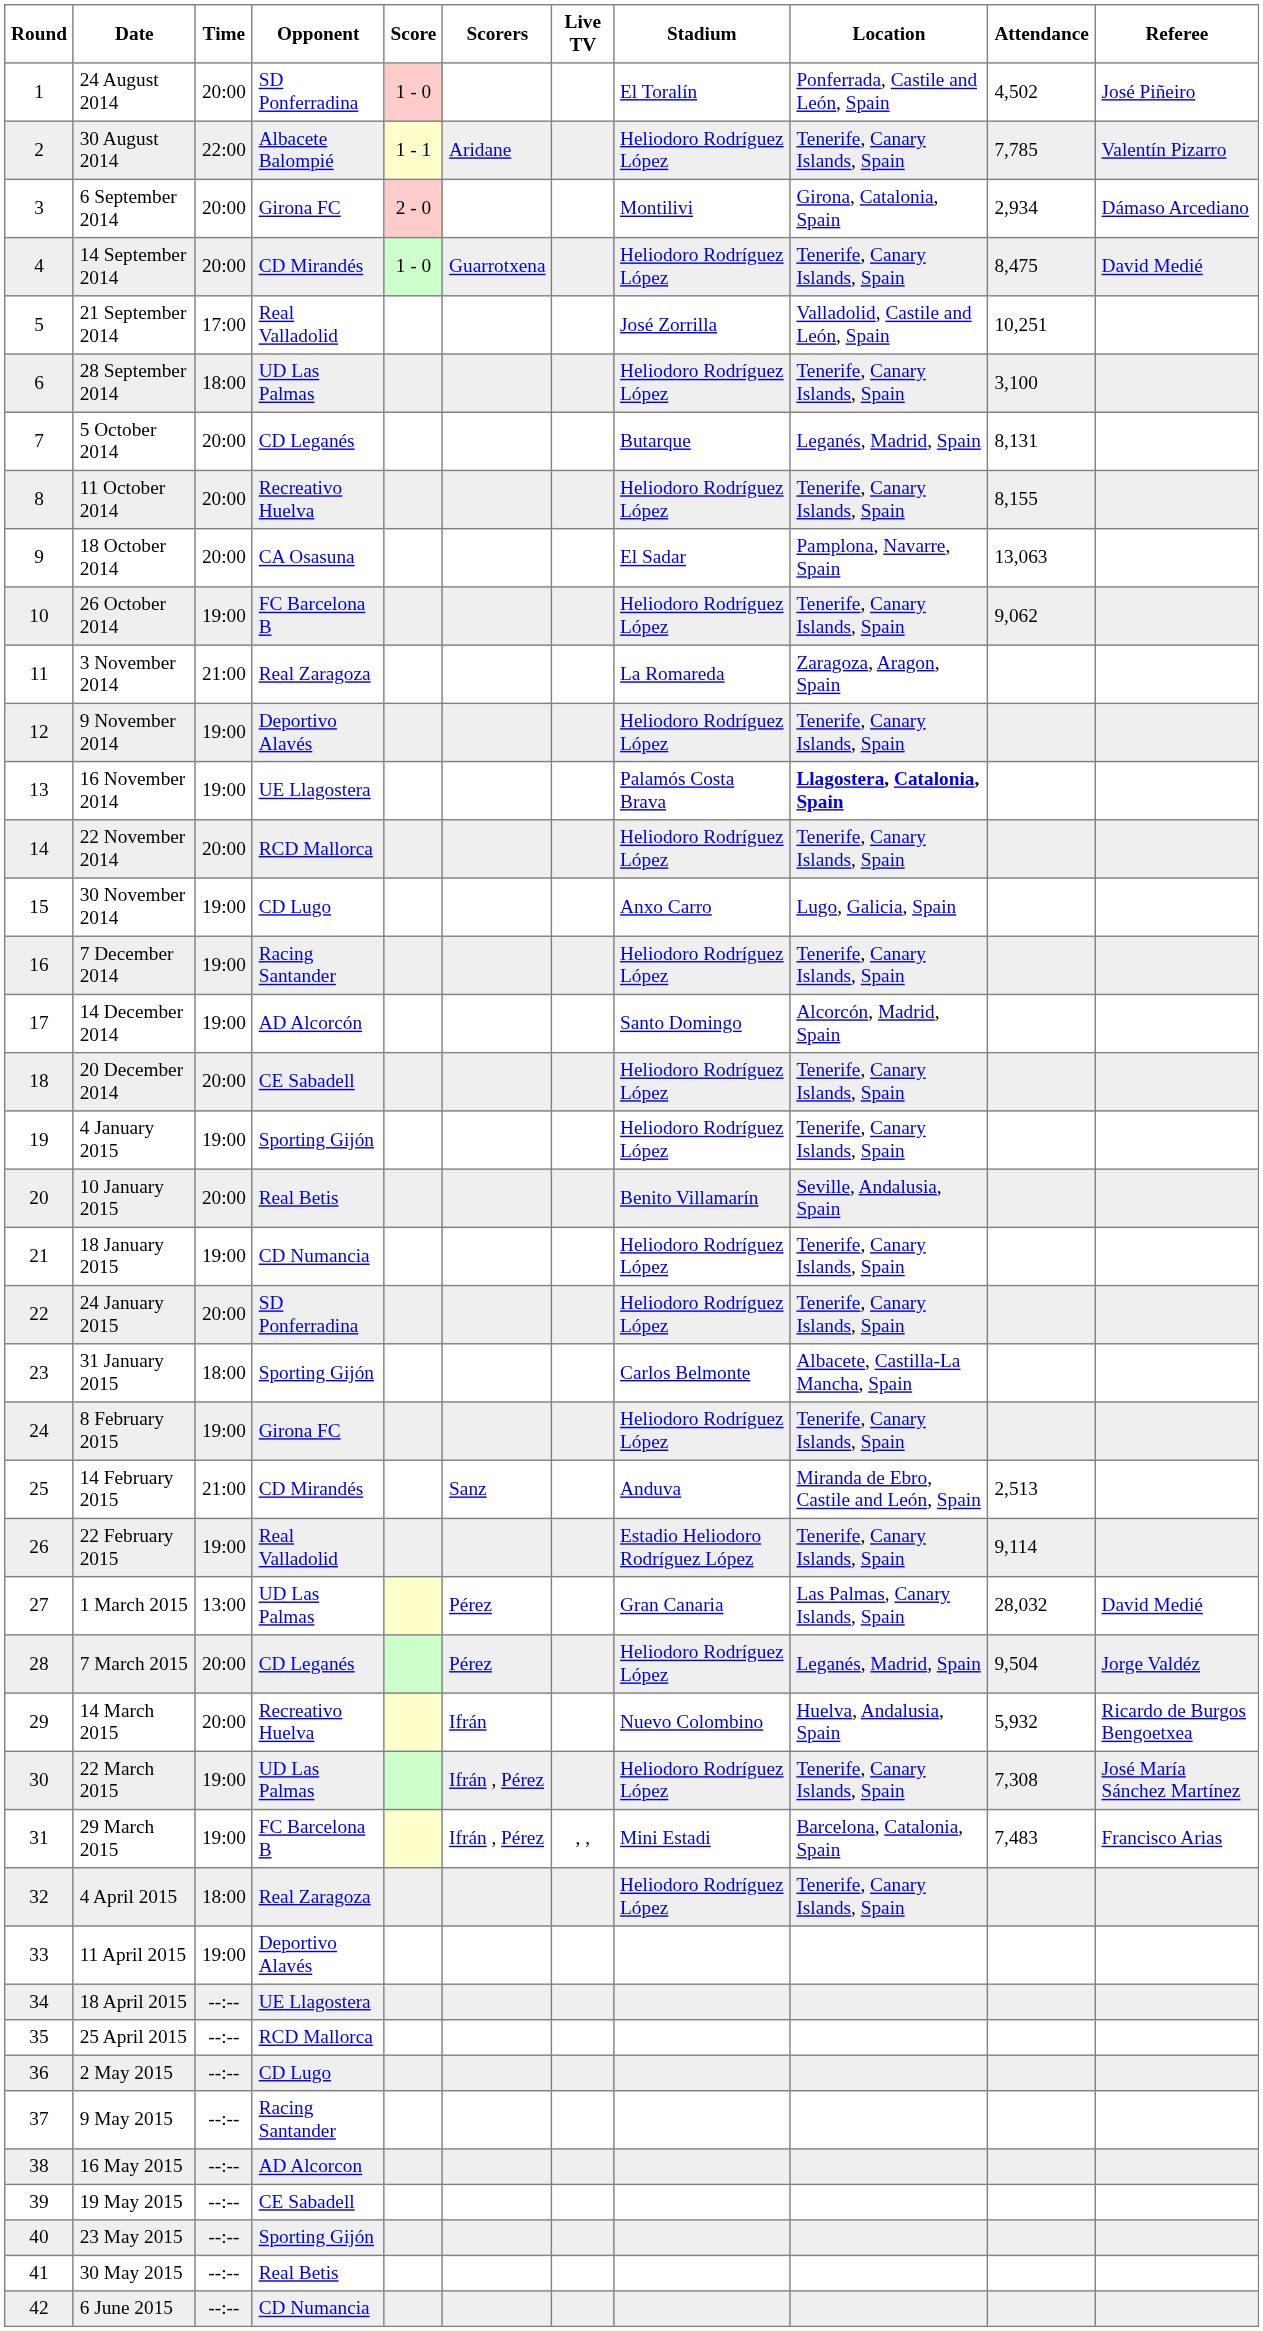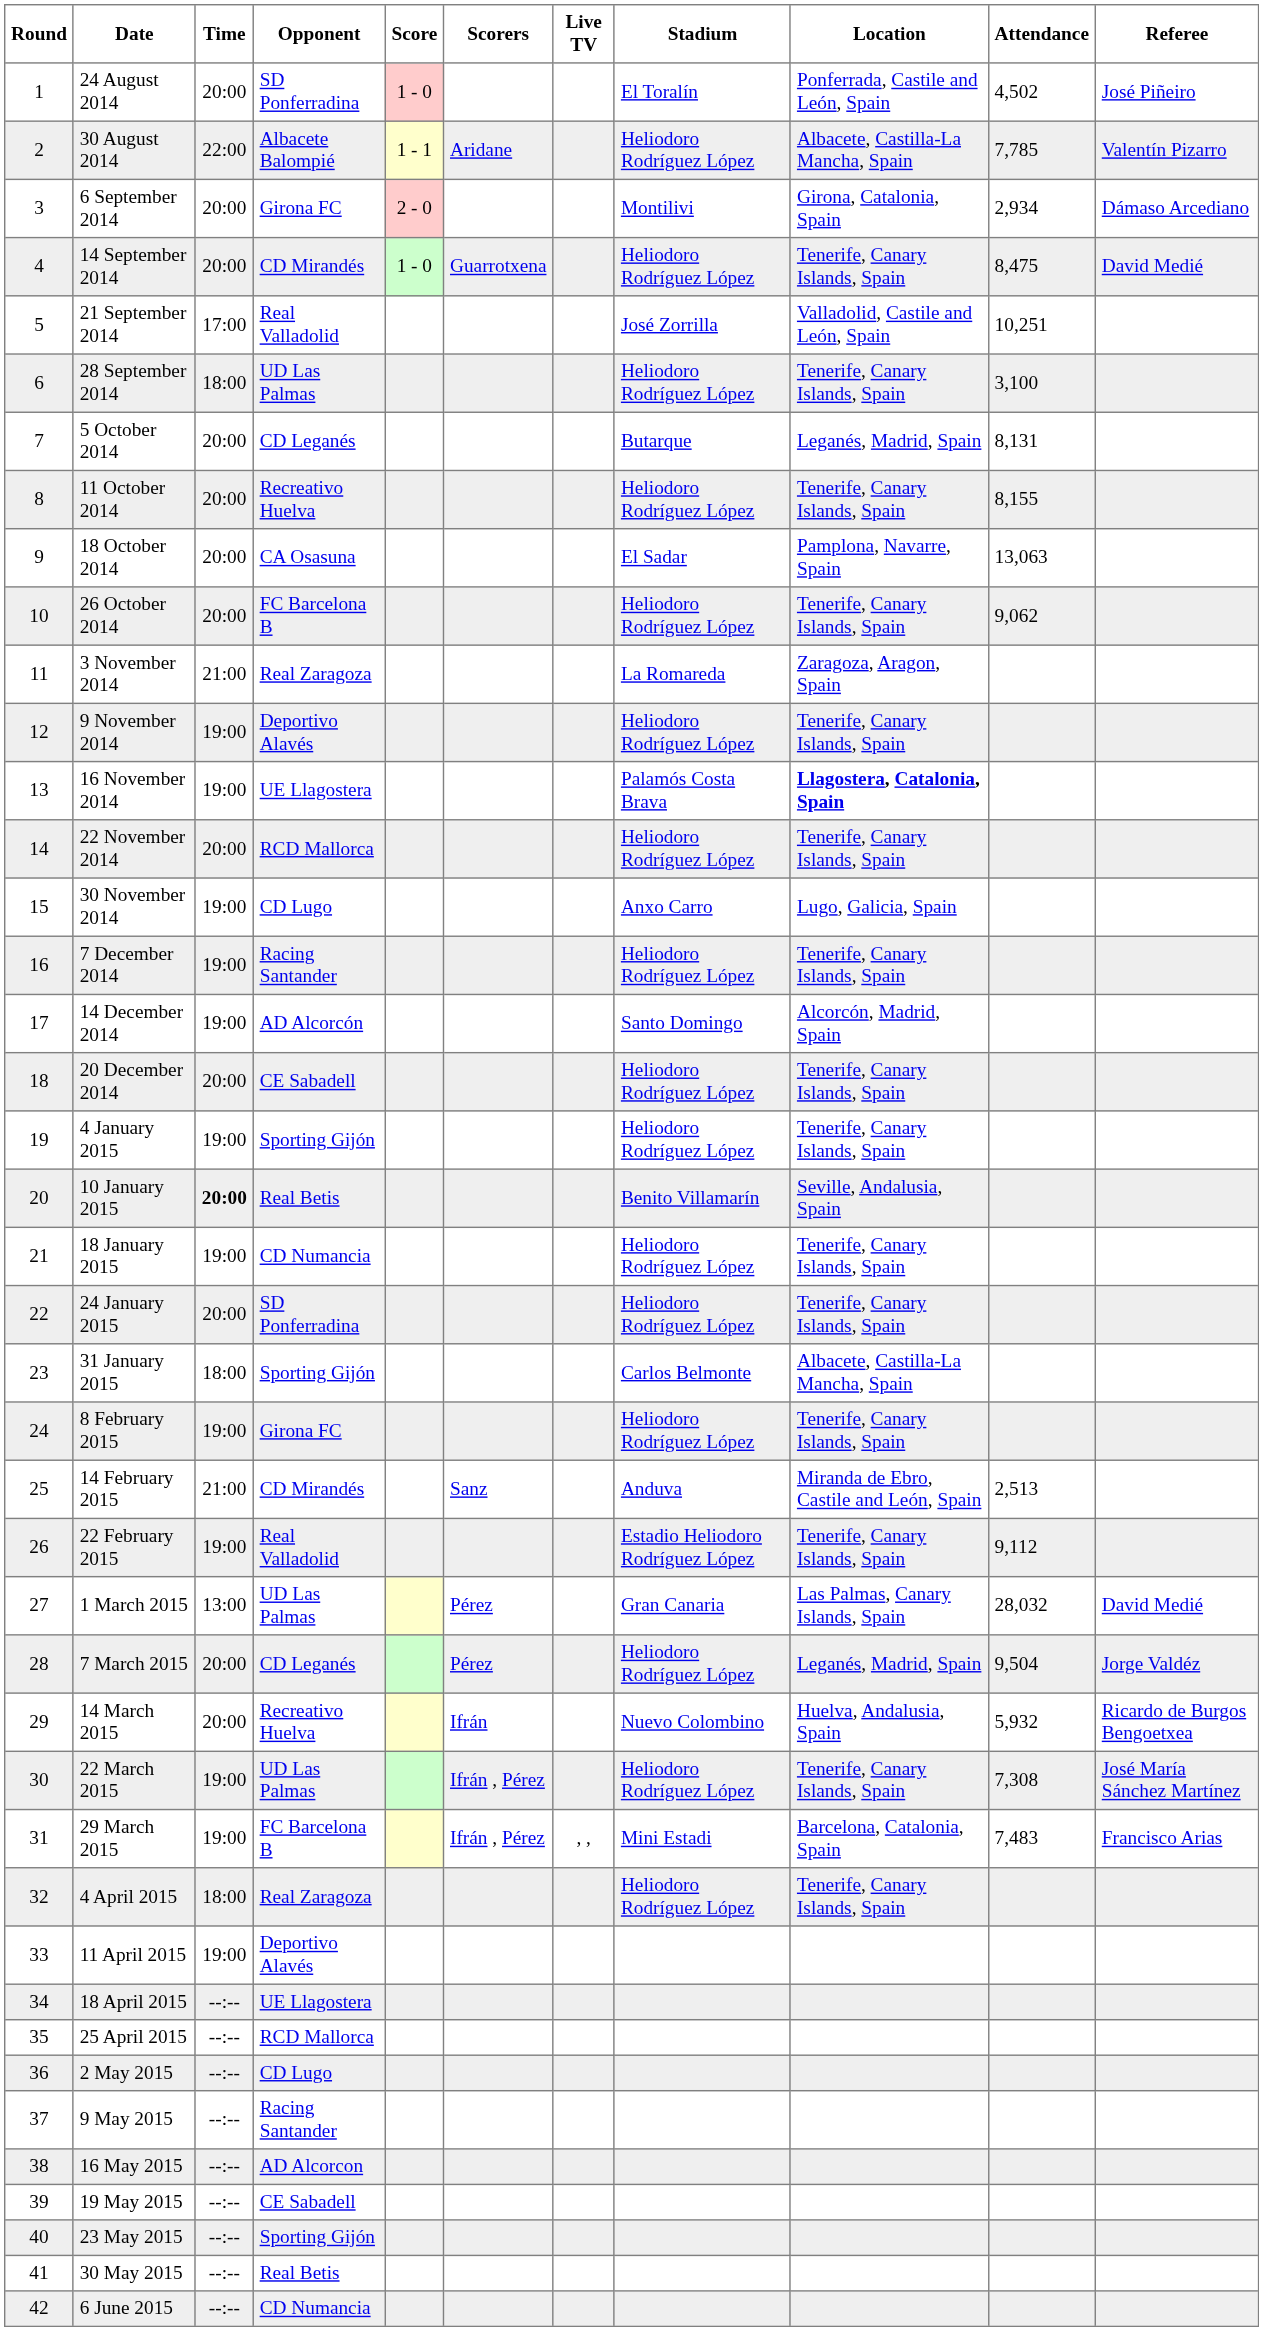30 August 2014 | Location: Tenerife, Canary Islands, Spain -> Albacete, Castilla-La Mancha, Spain
26 October 2014 | Time: 19:00 -> 20:00
10 January 2015 | Time: normal -> bold
22 February 2015 | Attendance: 9,114 -> 9,112
